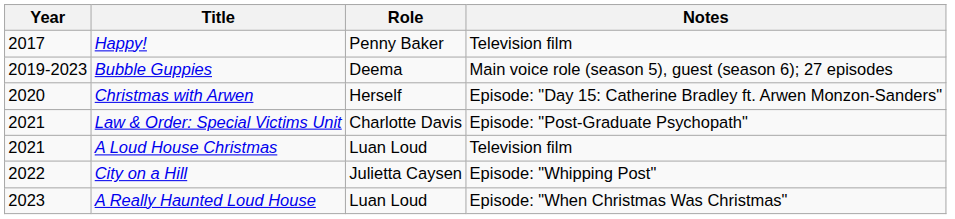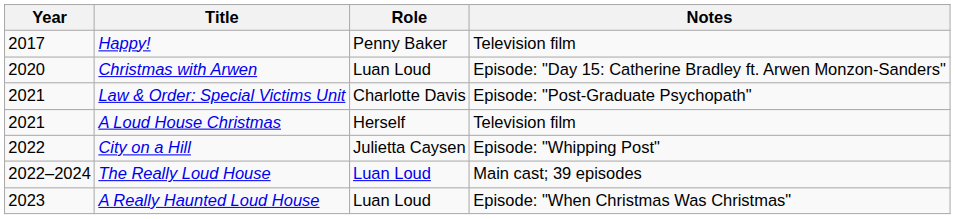- row: 2019-2023 | Bubble Guppies | Deema | Main voice role (season 5), guest (season 6); 27 episodes
Christmas with Arwen | Role: Herself -> Luan Loud
A Loud House Christmas | Role: Luan Loud -> Herself
+ row: 2022–2024 | The Really Loud House | Luan Loud | Main cast; 39 episodes
